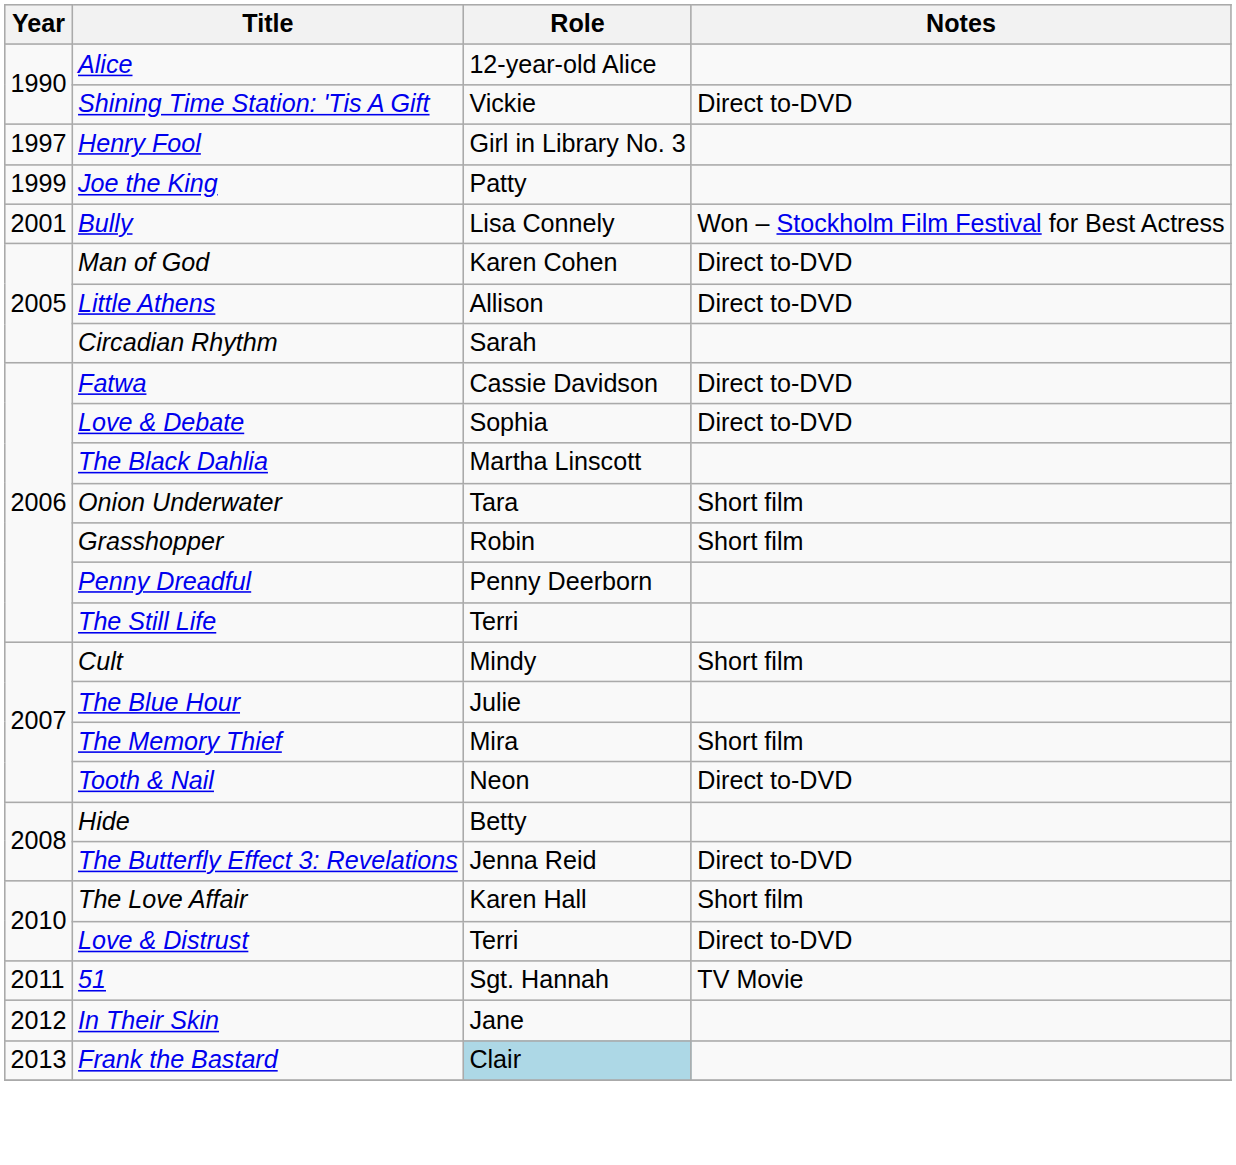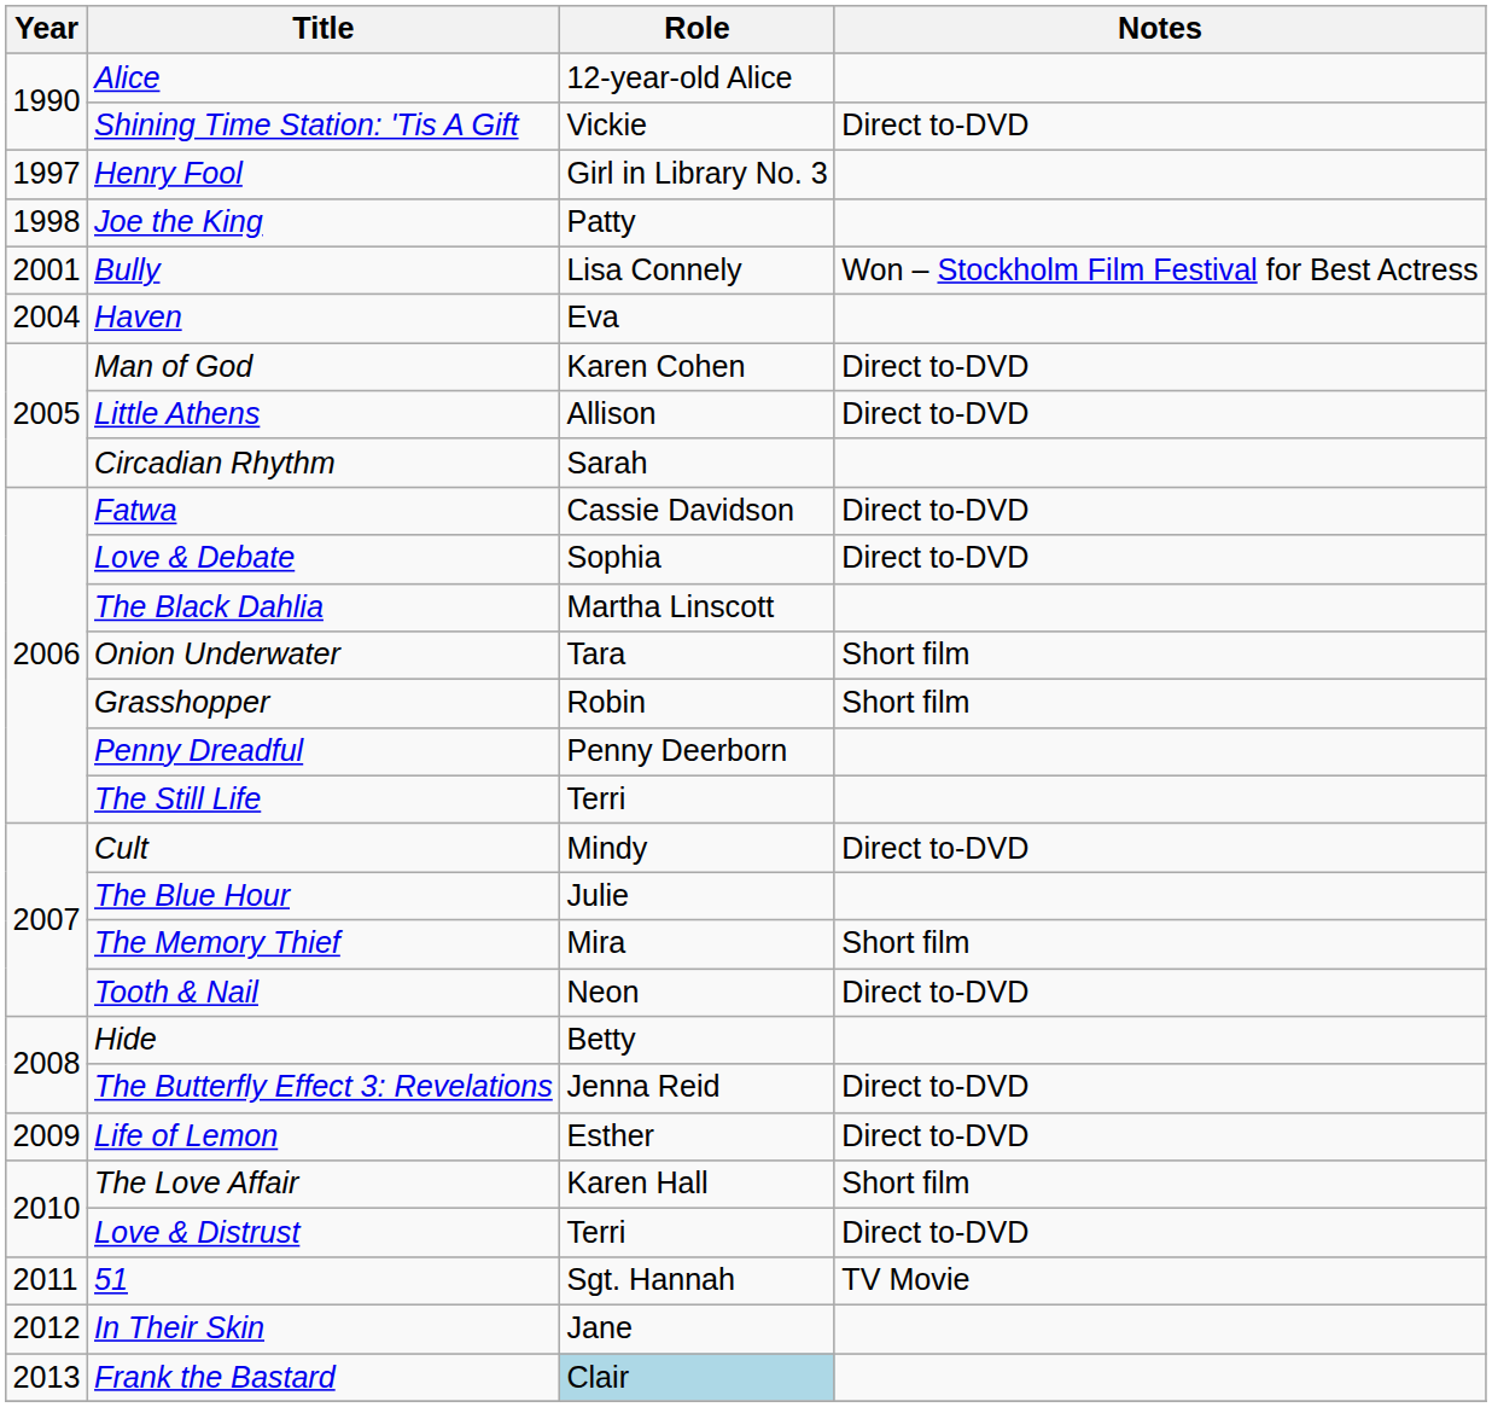Joe the King | Year: 1999 -> 1998
+ row: 2004 | Haven | Eva
Cult | Notes: Short film -> Direct to-DVD
+ row: 2009 | Life of Lemon | Esther | Direct to-DVD
